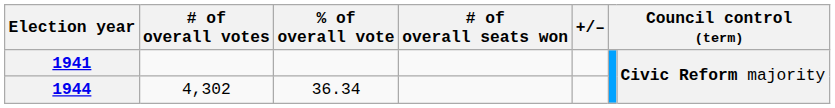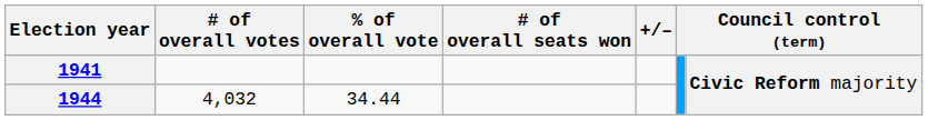1944 | # of overall votes: 4,302 -> 4,032
1944 | % of overall vote: 36.34 -> 34.44
